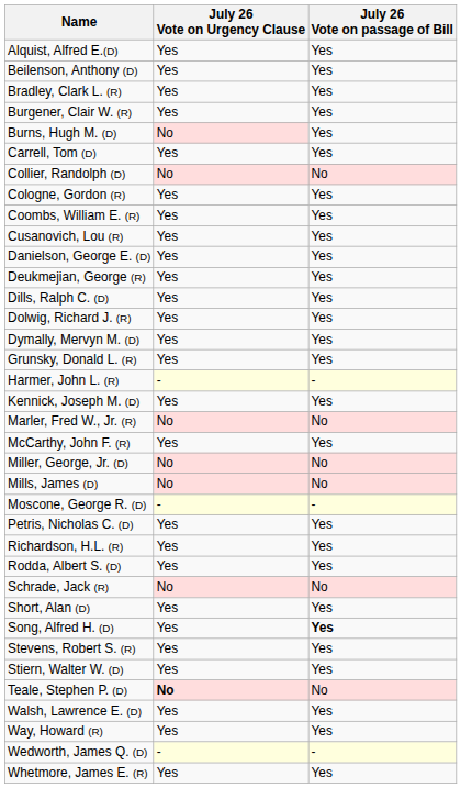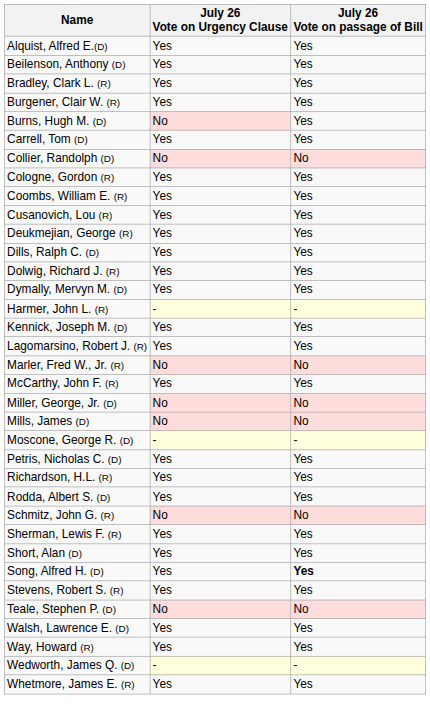- row: Danielson, George E. (D) | Yes | Yes
- row: Grunsky, Donald L. (R) | Yes | Yes
+ row: Lagomarsino, Robert J. (R) | Yes | Yes
+ row: Schmitz, John G. (R) | No | No
- row: Schrade, Jack (R) | No | No
+ row: Sherman, Lewis F. (R) | Yes | Yes
- row: Stiern, Walter W. (D) | Yes | Yes
Teale, Stephen P. (D) | July 26 Vote on Urgency Clause: bold -> normal
